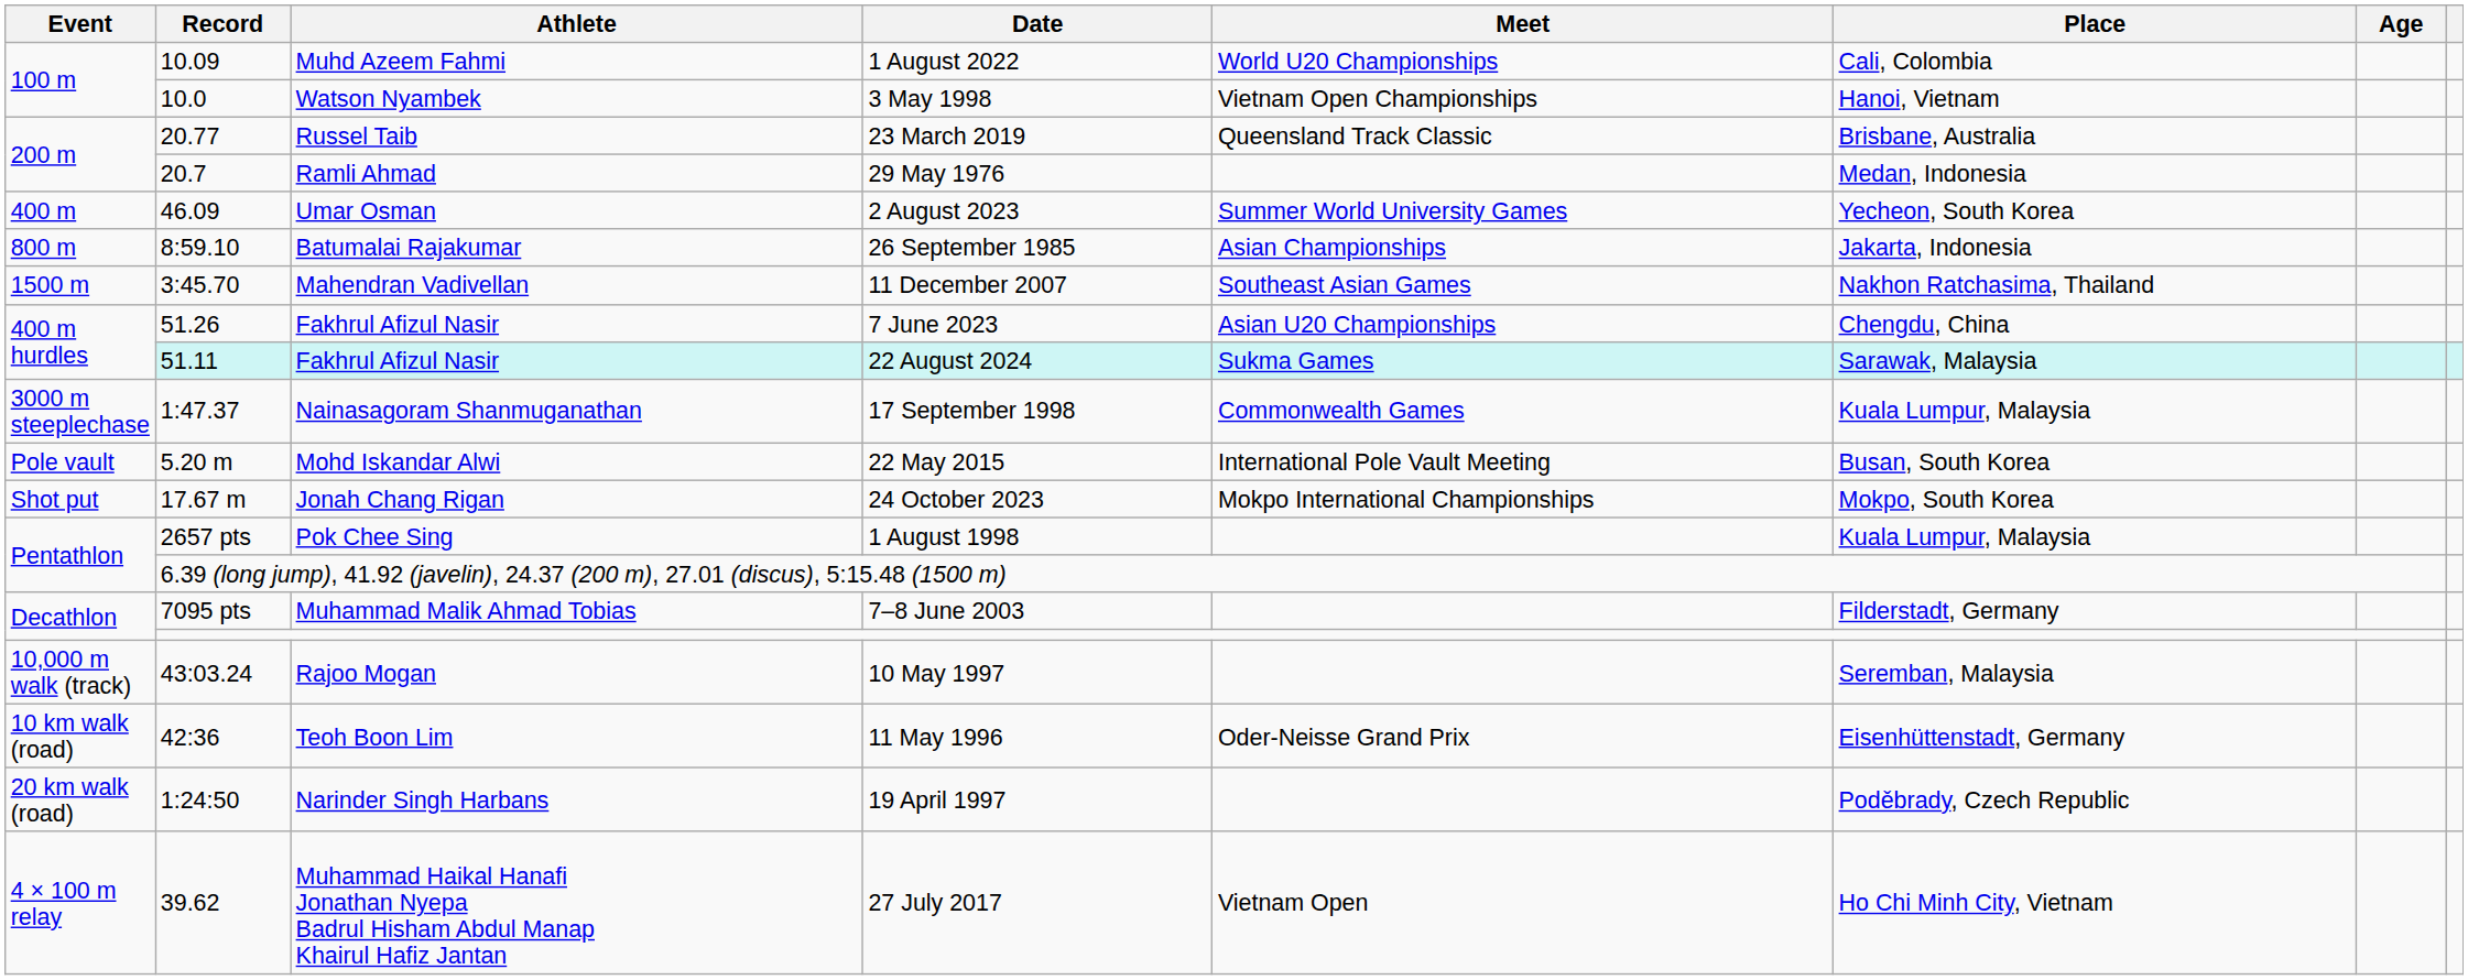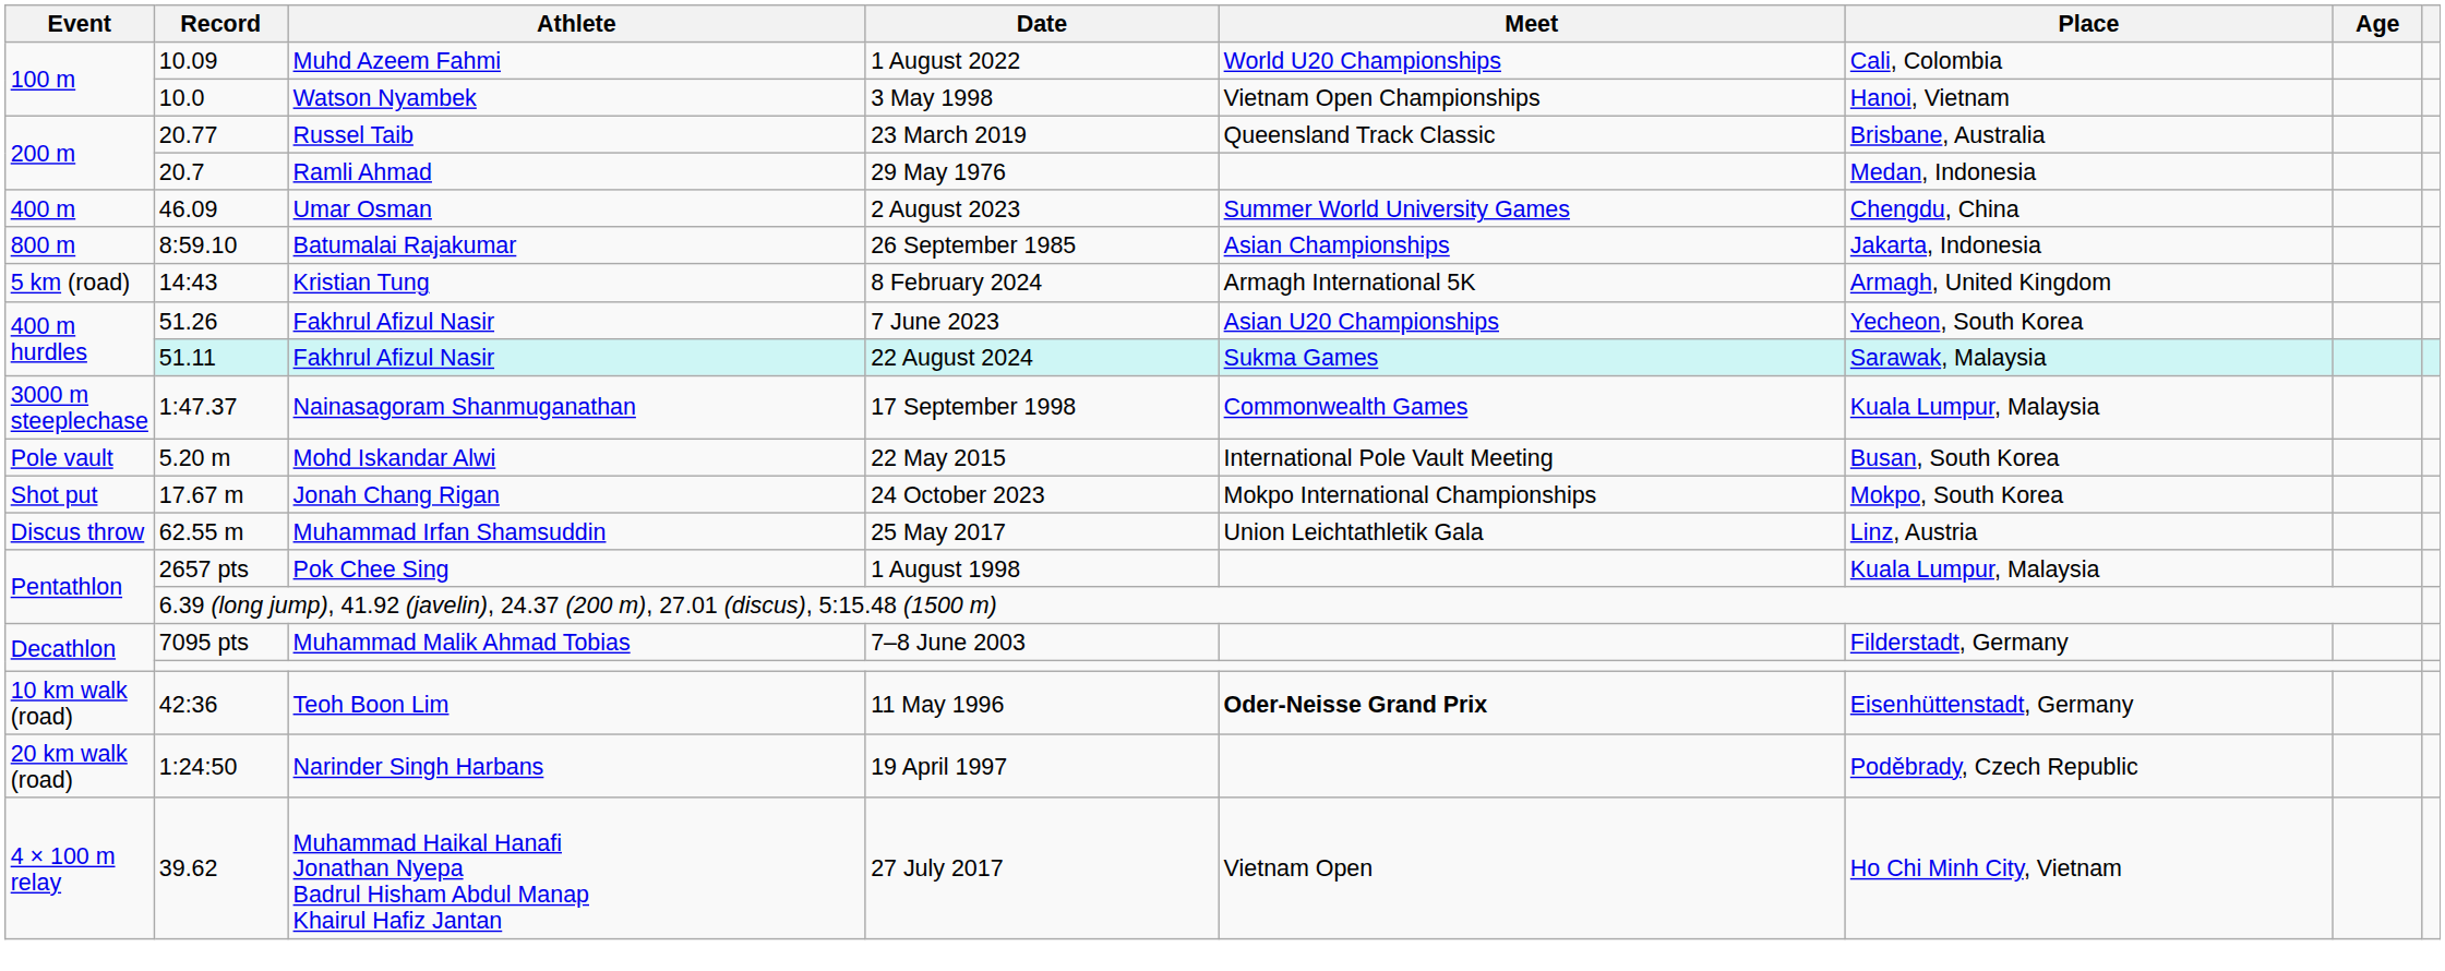2 August 2023 | Place: Yecheon, South Korea -> Chengdu, China
- row: 1500 m | 3:45.70 | Mahendran Vadivellan | 11 December 2007 | Southeast Asian Games | Nakhon Ratchasima, Thailand
+ row: 5 km (road) | 14:43 | Kristian Tung | 8 February 2024 | Armagh International 5K | Armagh, United Kingdom
7 June 2023 | Place: Chengdu, China -> Yecheon, South Korea
+ row: Discus throw | 62.55 m | Muhammad Irfan Shamsuddin | 25 May 2017 | Union Leichtathletik Gala | Linz, Austria
- row: 10,000 m walk (track) | 43:03.24 | Rajoo Mogan | 10 May 1997 | Seremban, Malaysia
11 May 1996 | Meet: normal -> bold
